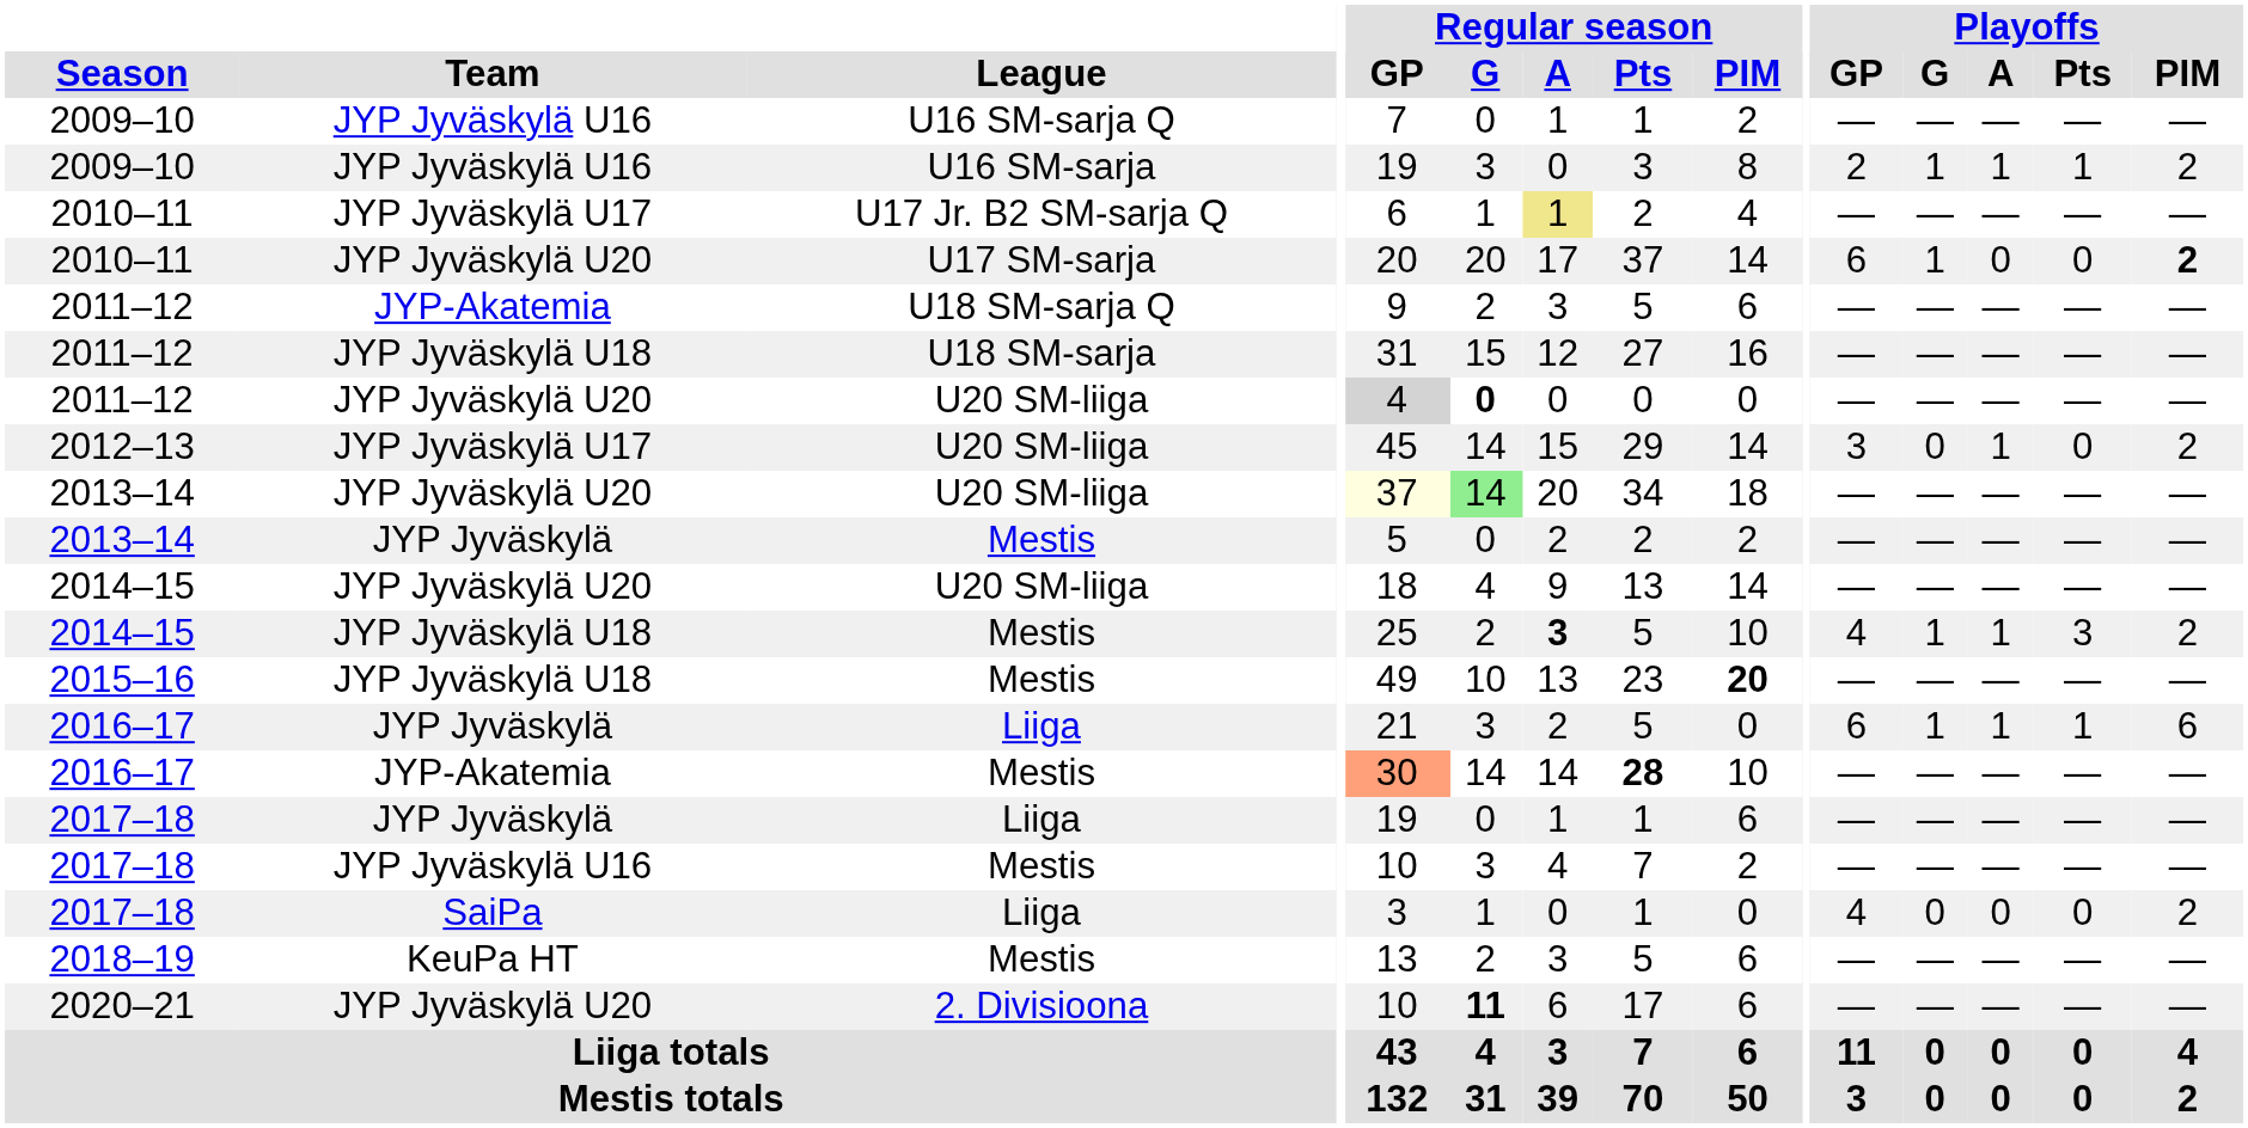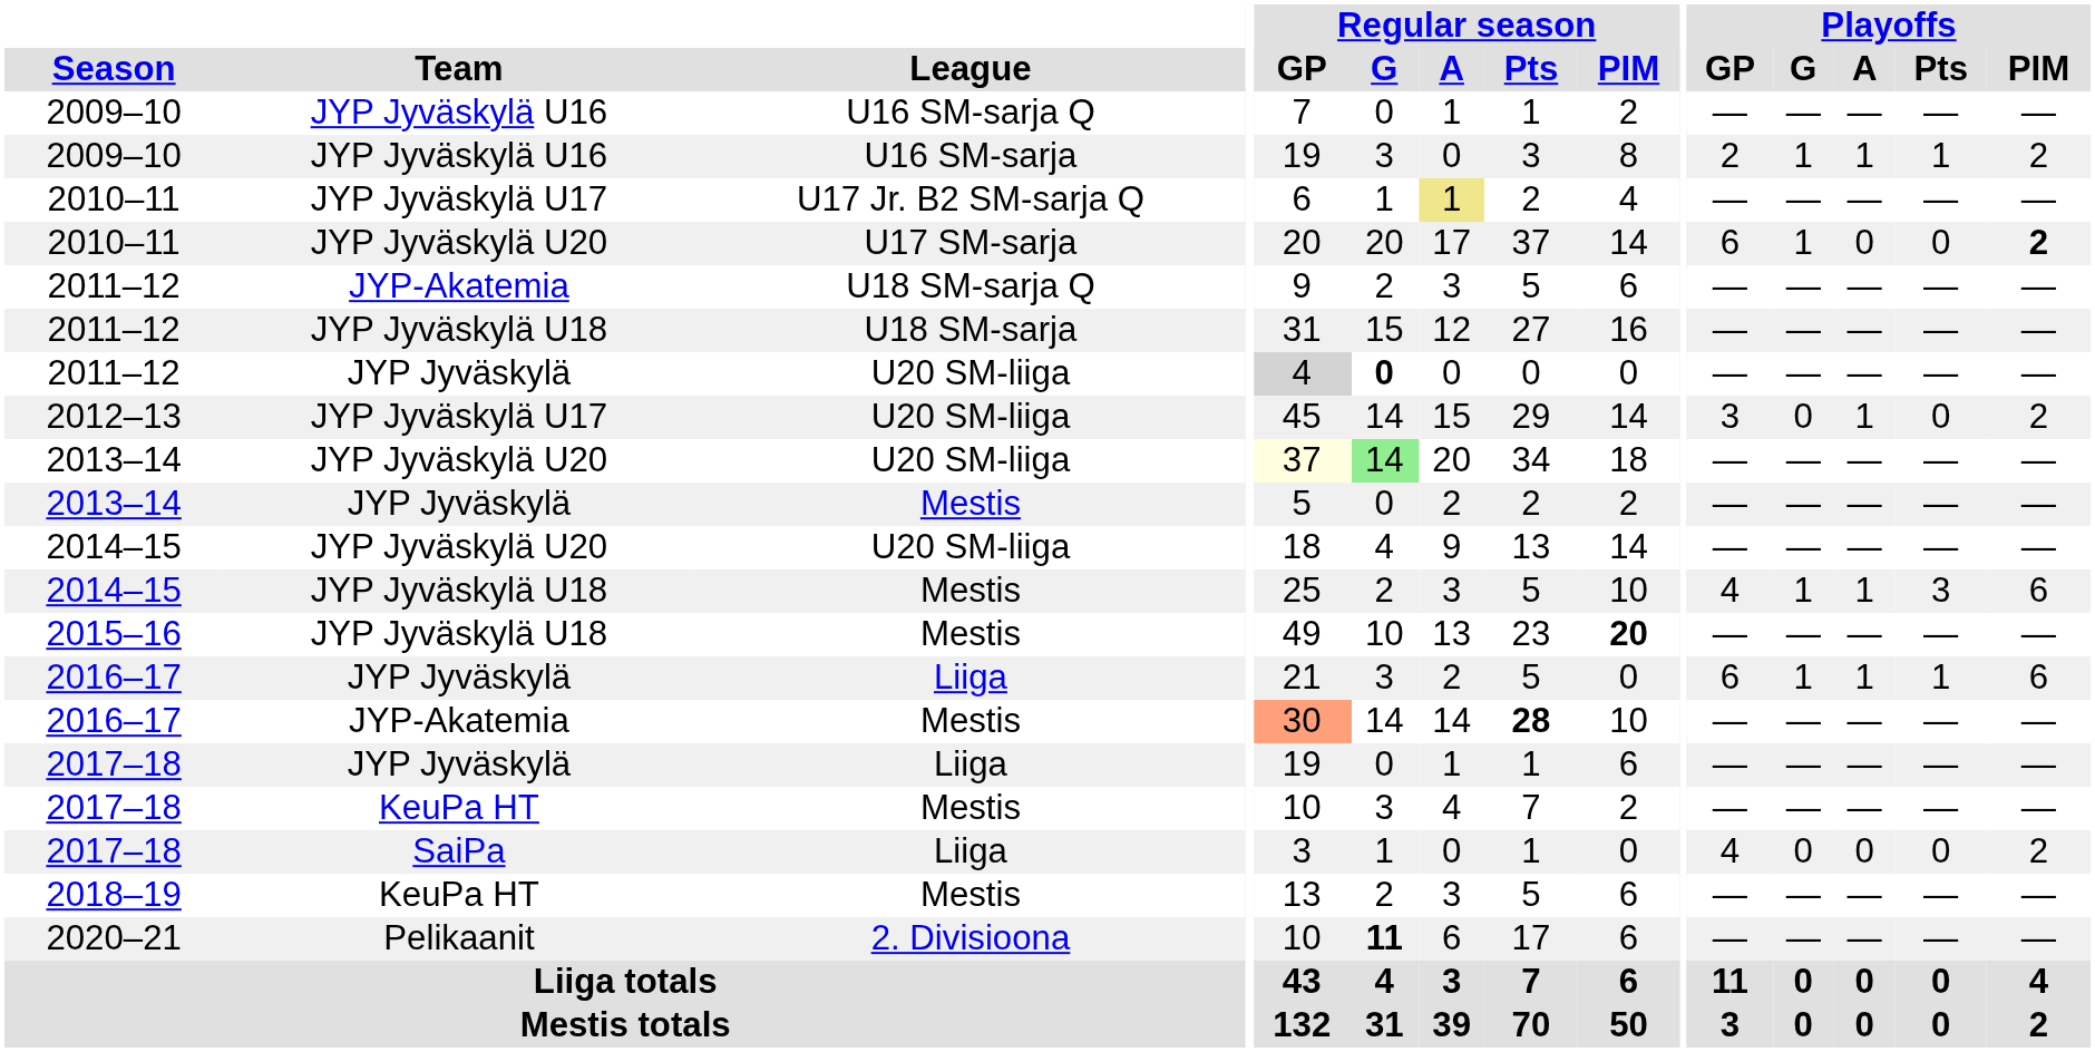2011–12 / U20 SM-liiga | Team: JYP Jyväskylä U20 -> JYP Jyväskylä
2014–15 / Mestis | Regular season / A: bold -> normal
2014–15 / Mestis | Playoffs / PIM: 2 -> 6
2017–18 / Mestis | Team: JYP Jyväskylä U16 -> KeuPa HT
2020–21 | Team: JYP Jyväskylä U20 -> Pelikaanit
